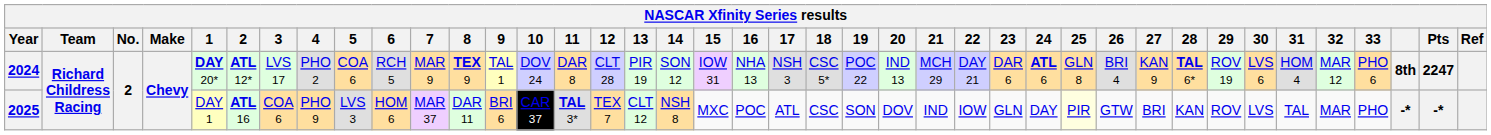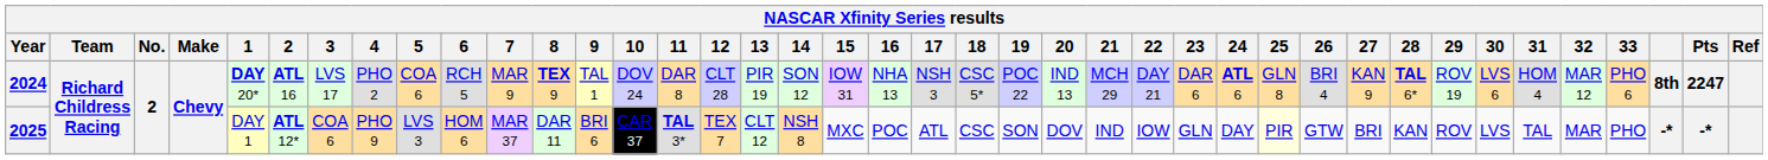2024 | 2: ATL 12* -> ATL 16
2025 | 2: ATL 16 -> ATL 12*
